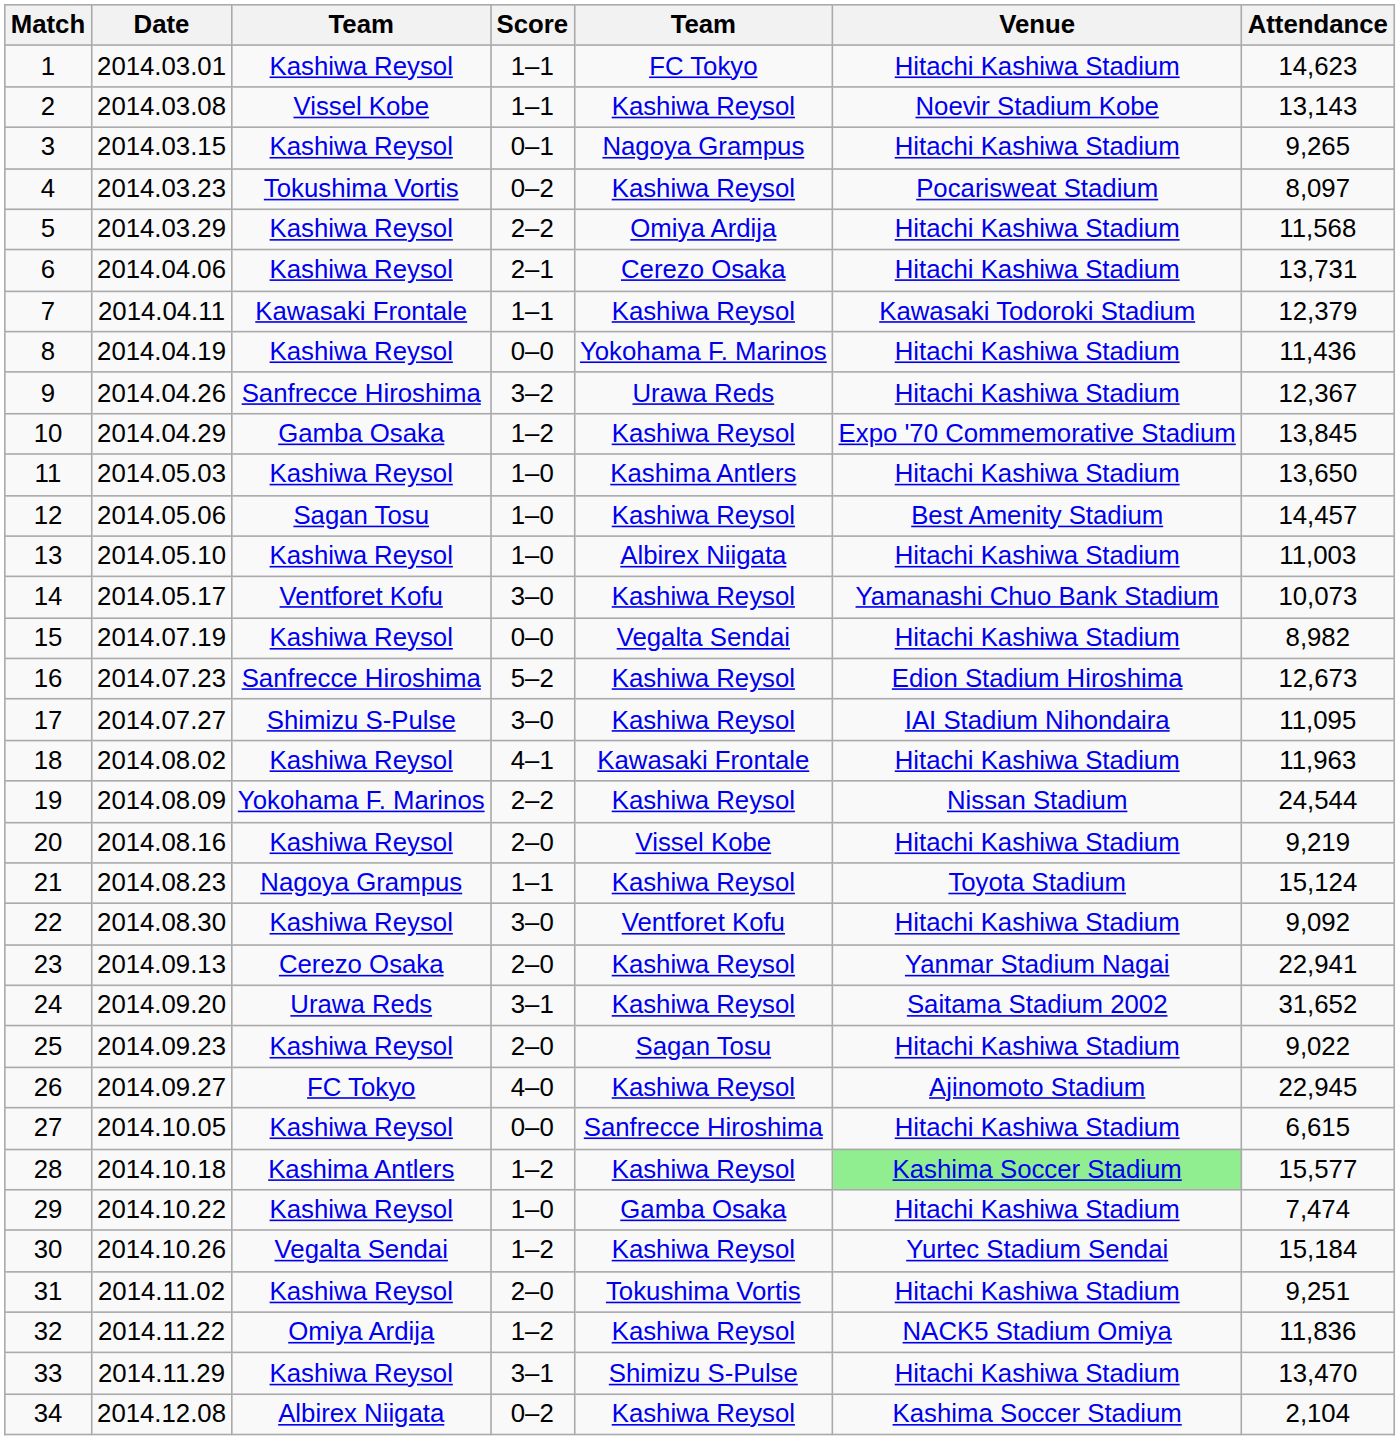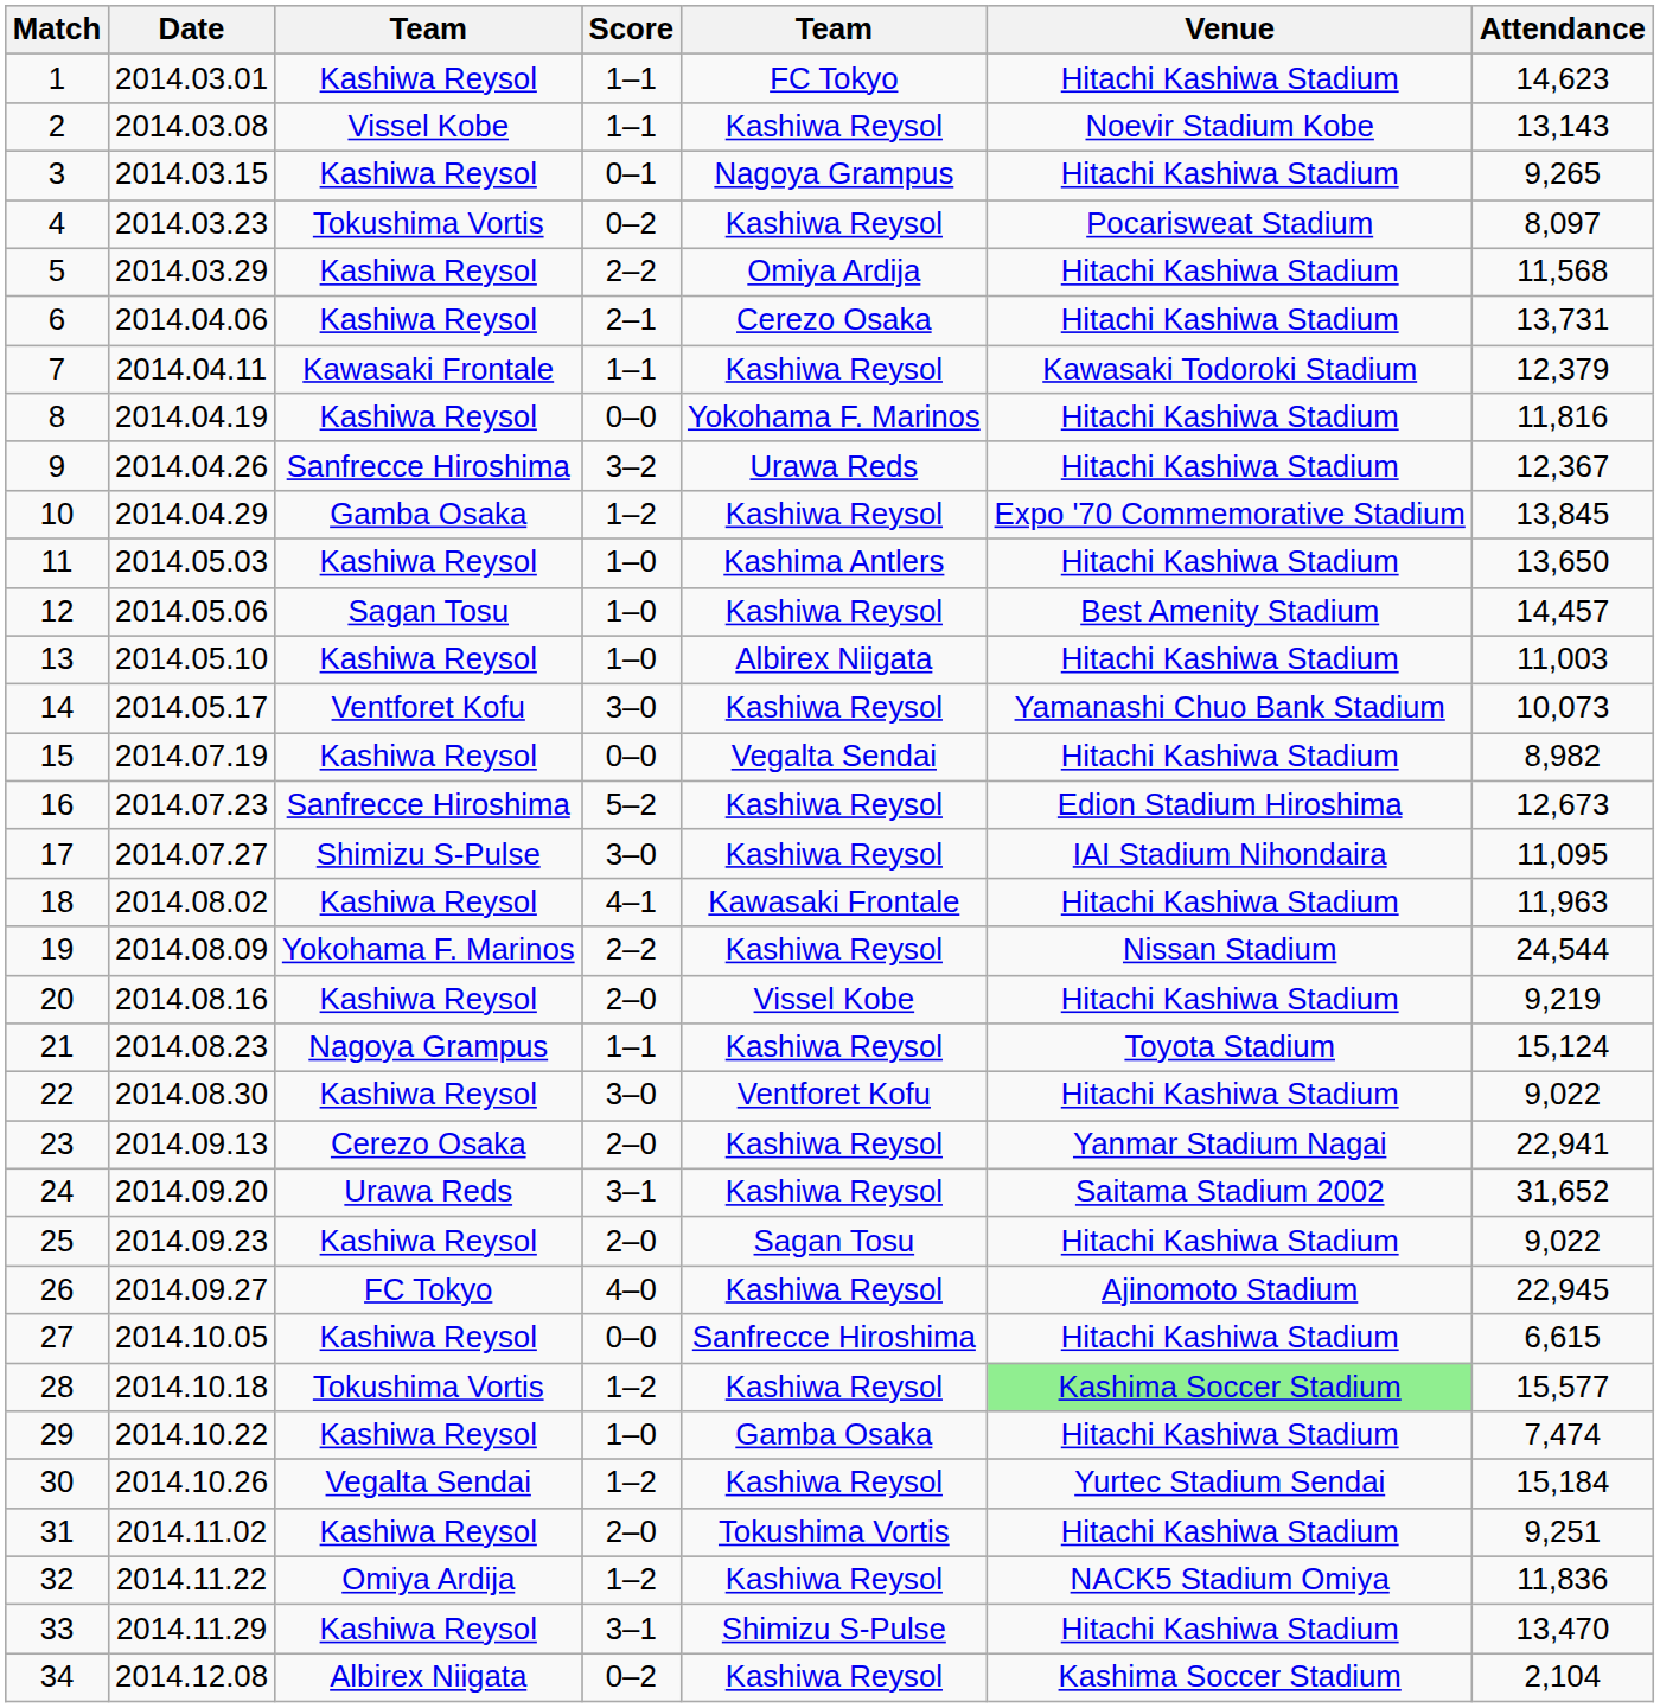8 | Attendance: 11,436 -> 11,816
22 | Attendance: 9,092 -> 9,022
28 | column 3: Kashima Antlers -> Tokushima Vortis
